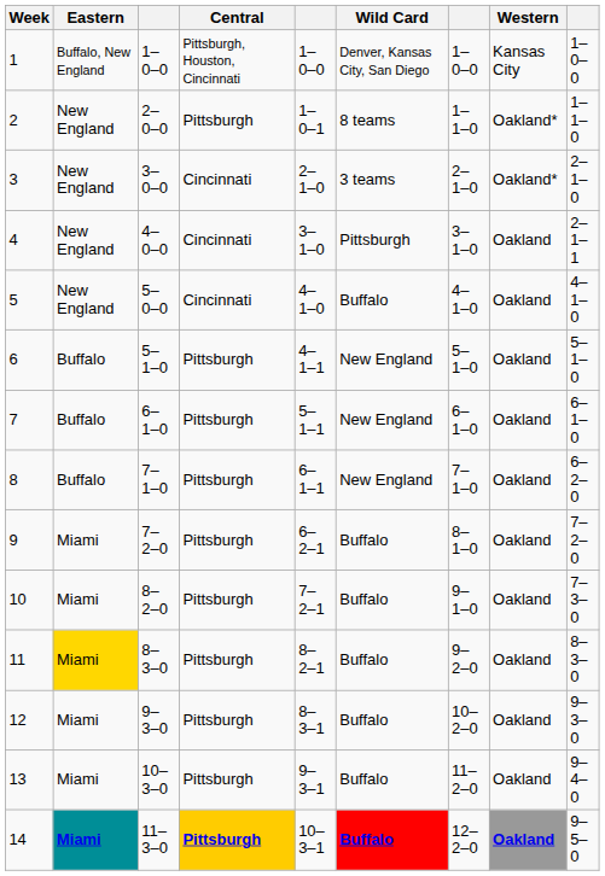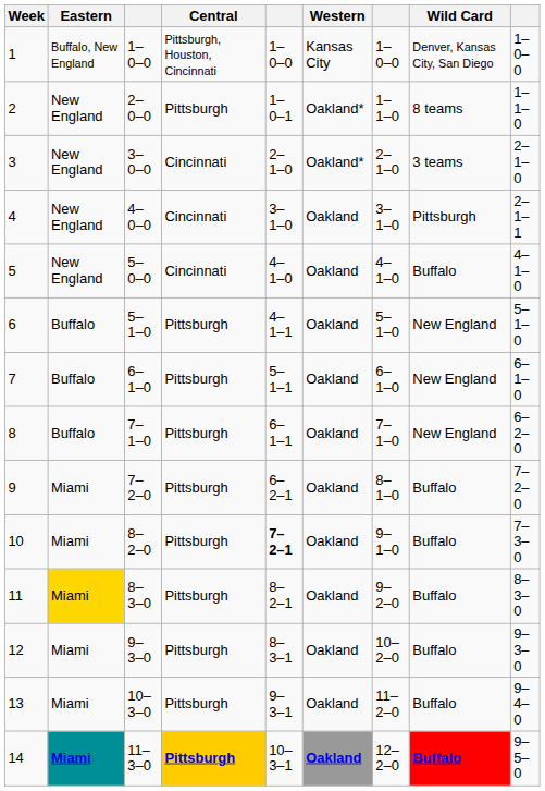columns swapped: Western <-> Wild Card
10 | column 5: normal -> bold
